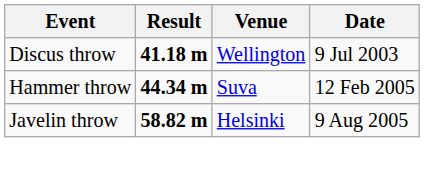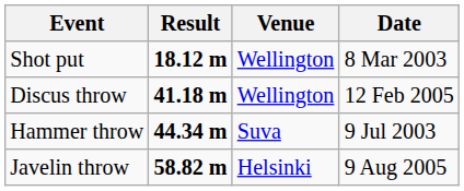+ row: Shot put | 18.12 m | Wellington | 8 Mar 2003
Discus throw | Date: 9 Jul 2003 -> 12 Feb 2005
Hammer throw | Date: 12 Feb 2005 -> 9 Jul 2003
